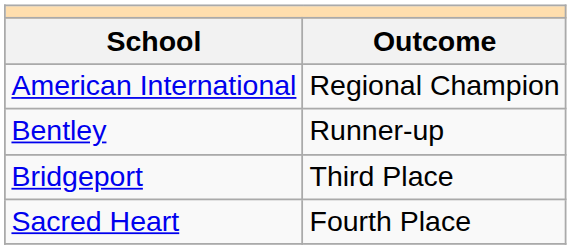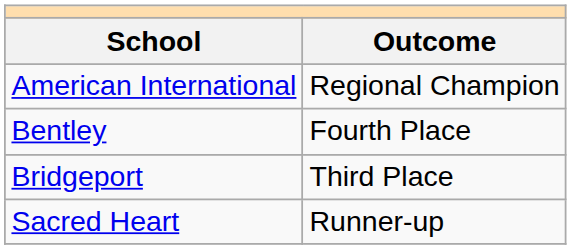Bentley | Outcome: Runner-up -> Fourth Place
Sacred Heart | Outcome: Fourth Place -> Runner-up
